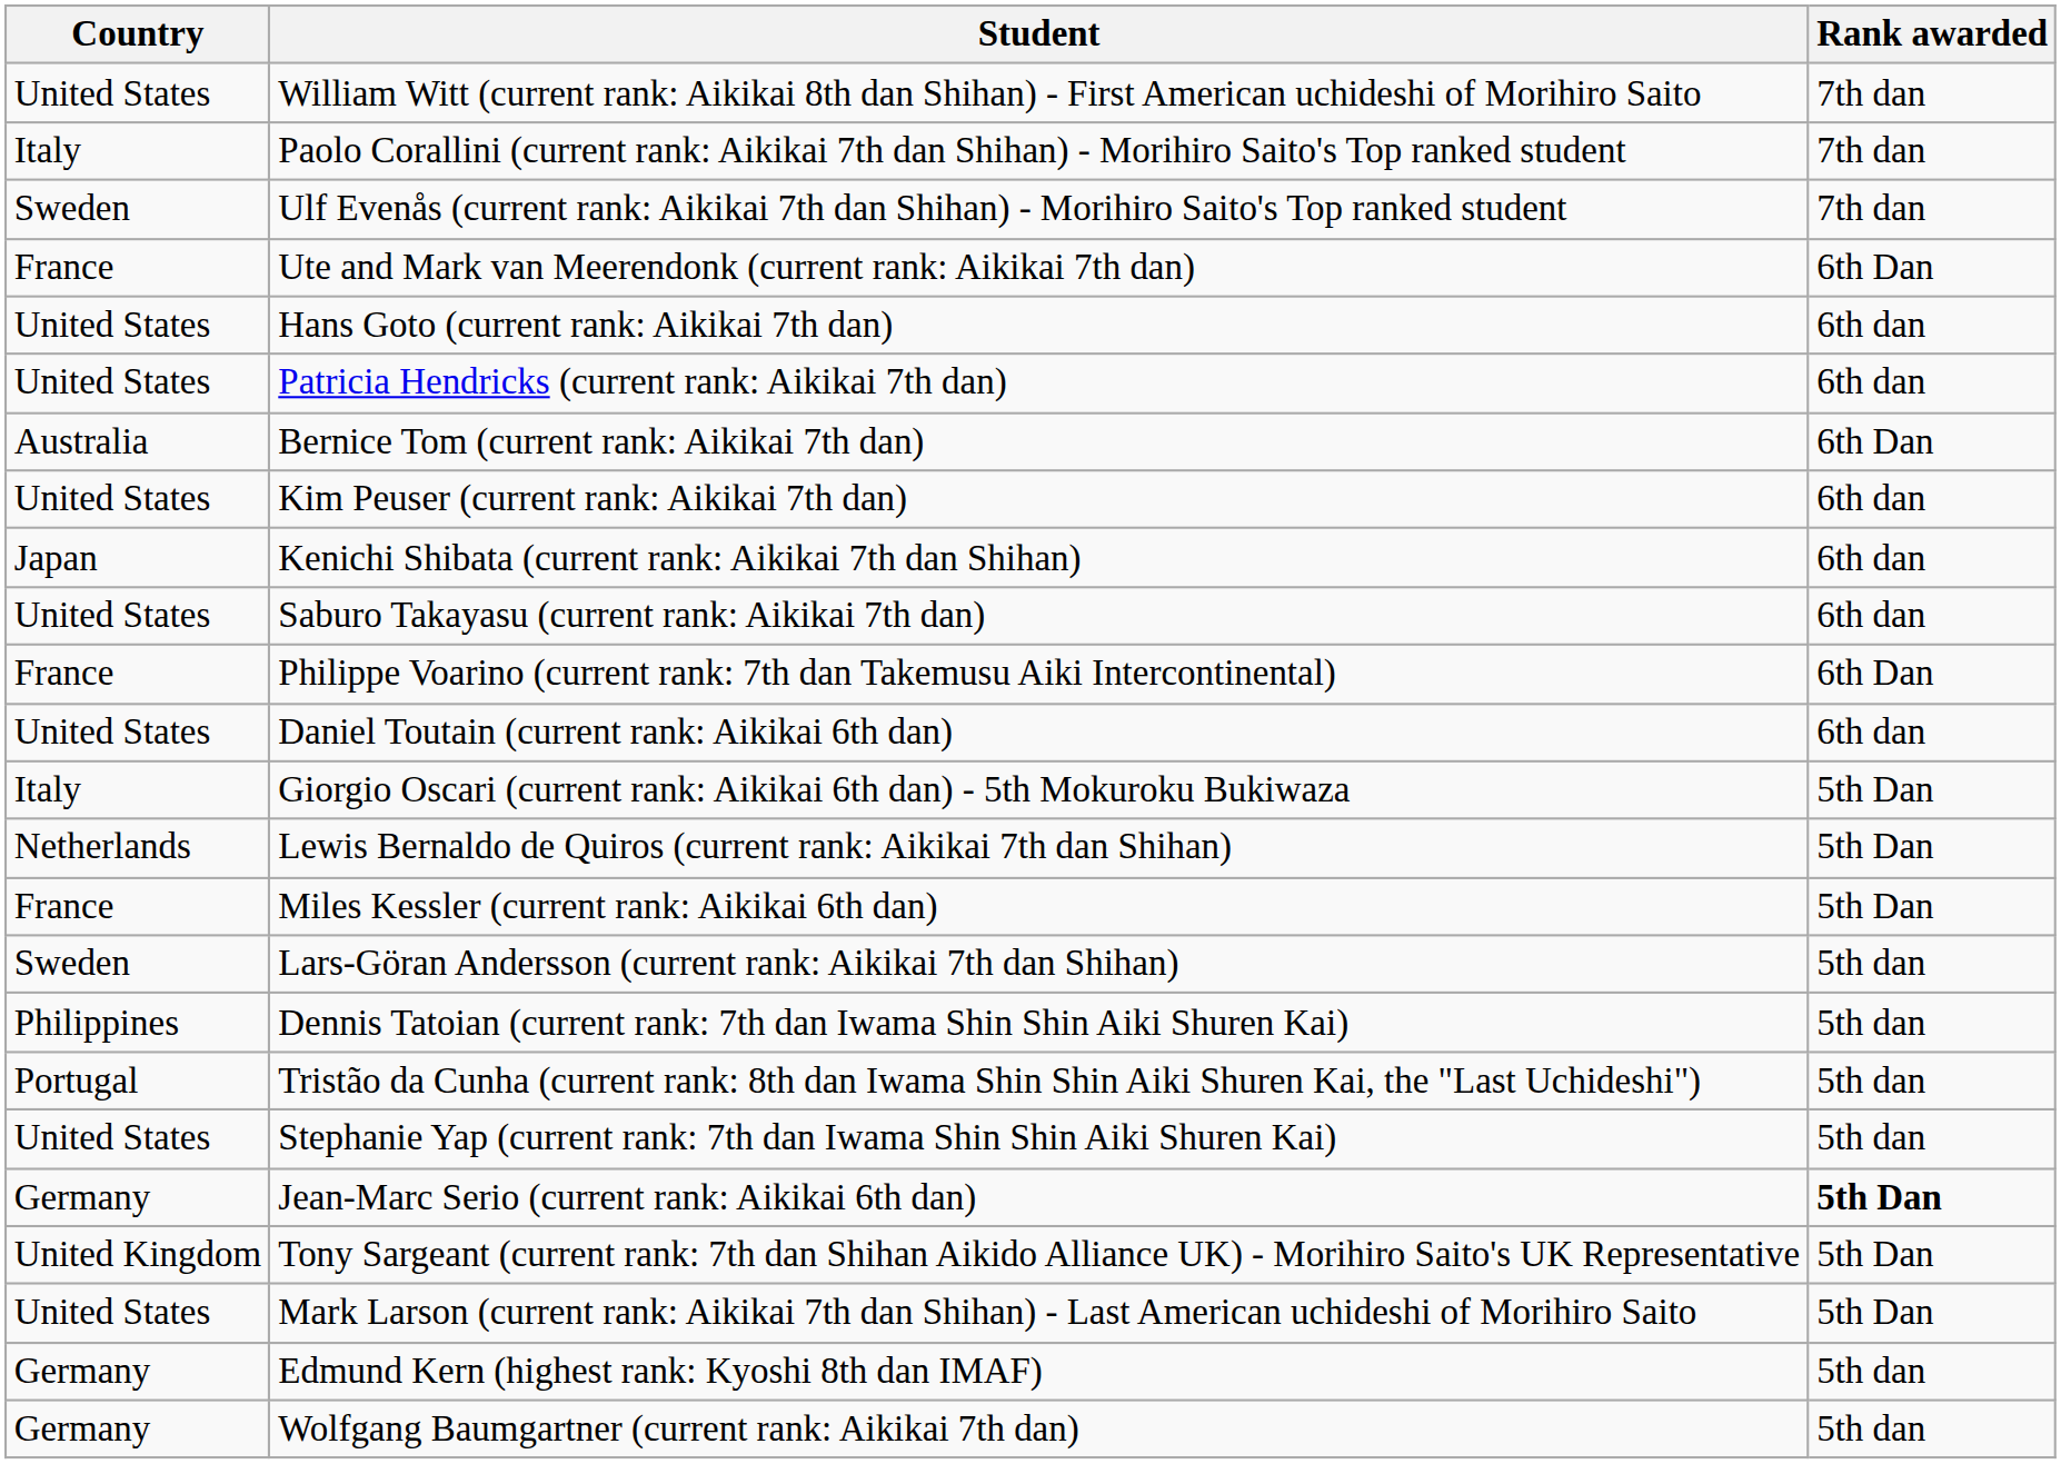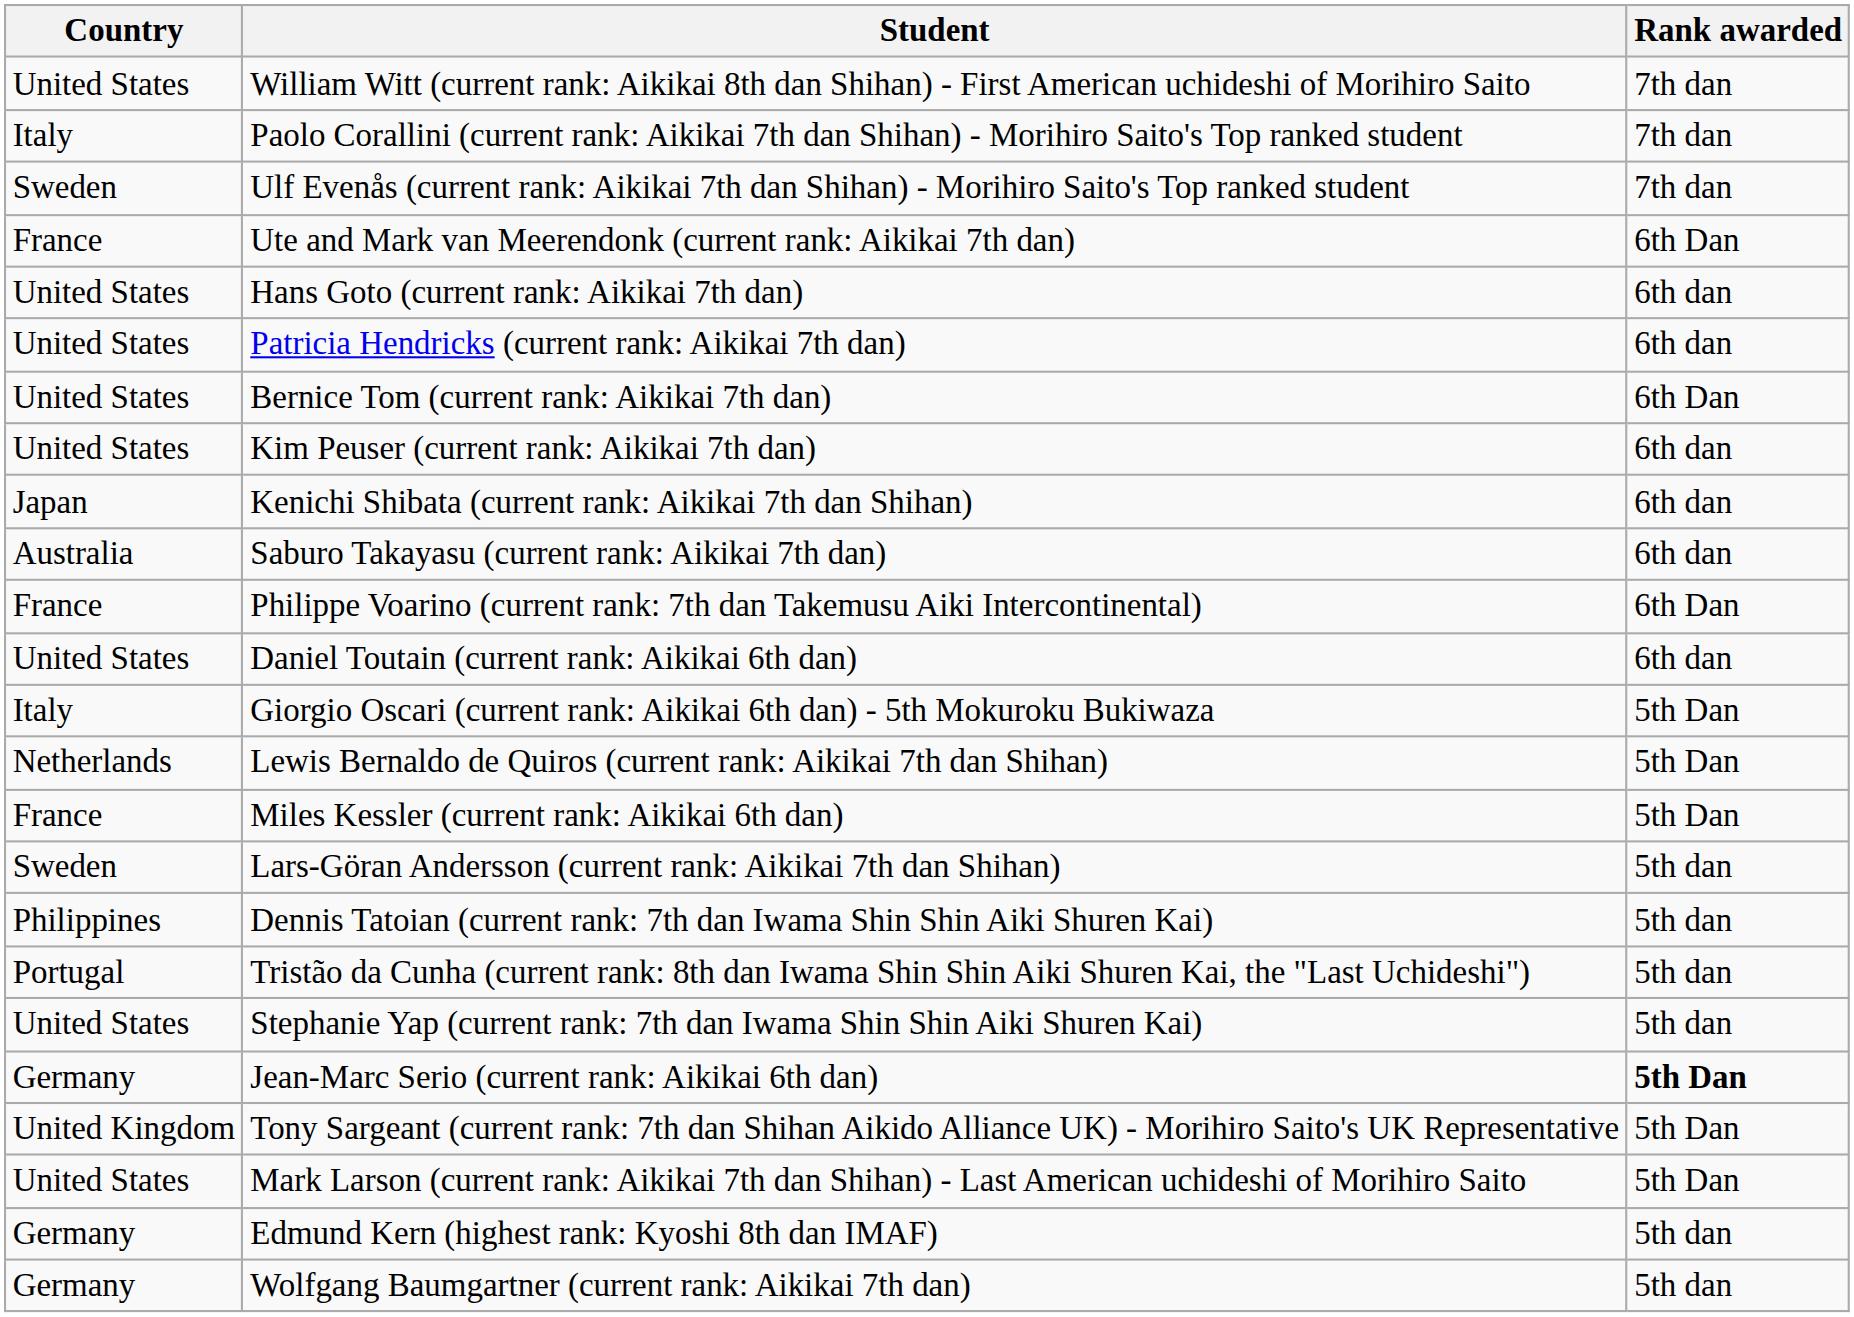Bernice Tom (current rank: Aikikai 7th dan) | Country: Australia -> United States
Saburo Takayasu (current rank: Aikikai 7th dan) | Country: United States -> Australia
